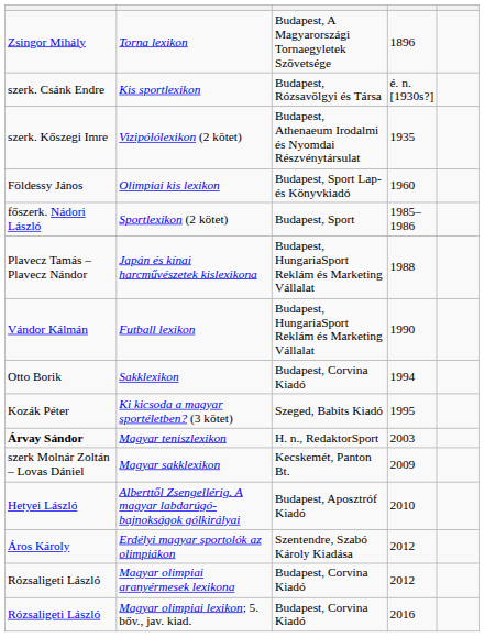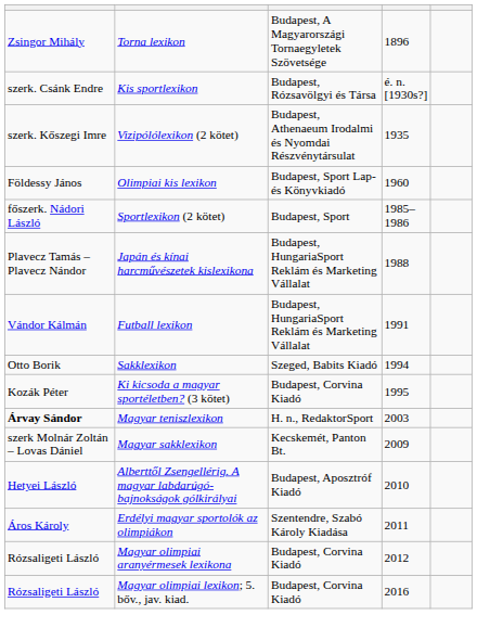Futball lexikon | column 4: 1990 -> 1991
Sakklexikon | column 3: Budapest, Corvina Kiadó -> Szeged, Babits Kiadó
Ki kicsoda a magyar sportéletben? (3 kötet) | column 3: Szeged, Babits Kiadó -> Budapest, Corvina Kiadó
Erdélyi magyar sportolók az olimpiákon | column 4: 2012 -> 2011
